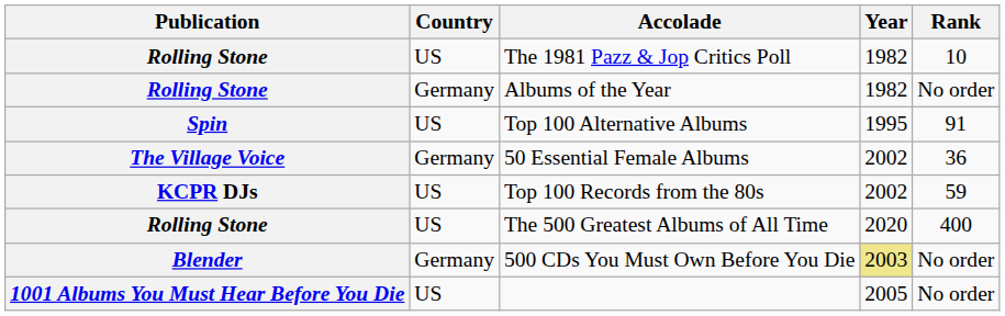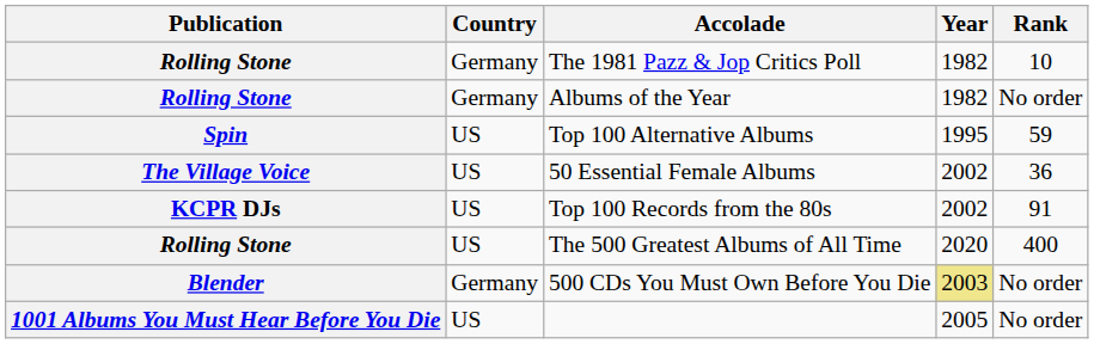The 1981 Pazz & Jop Critics Poll | Country: US -> Germany
Top 100 Alternative Albums | Rank: 91 -> 59
50 Essential Female Albums | Country: Germany -> US
Top 100 Records from the 80s | Rank: 59 -> 91
